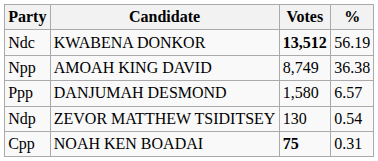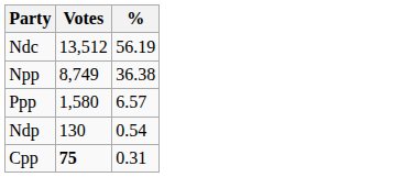- column: Candidate | KWABENA DONKOR | AMOAH KING DAVID | DANJUMAH DESMOND | ZEVOR MATTHEW TSIDITSEY | NOAH KEN BOADAI
Ndc | Votes: bold -> normal
